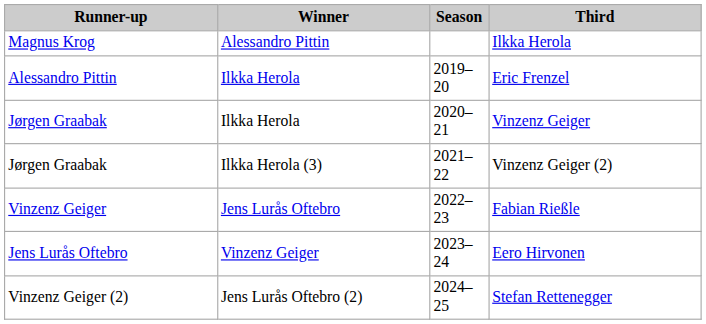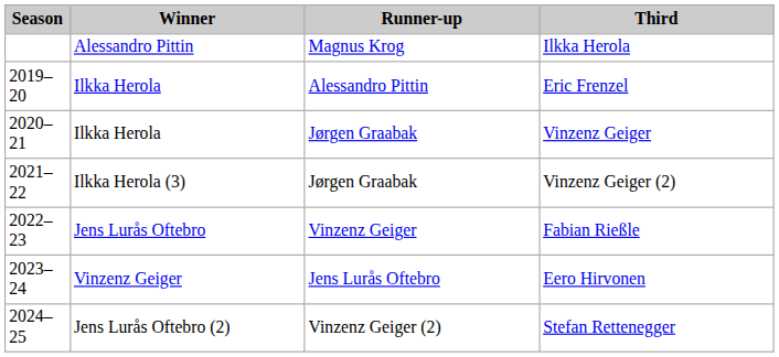columns swapped: Season <-> Runner-up
